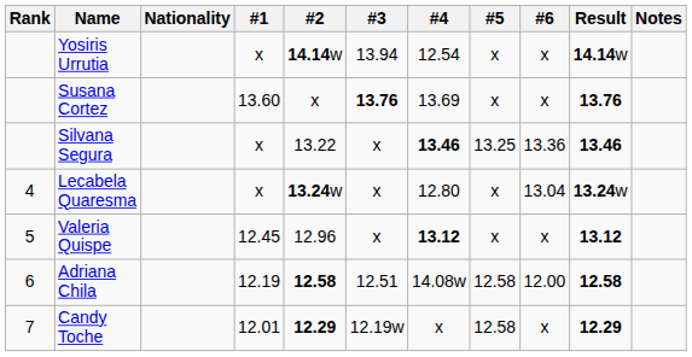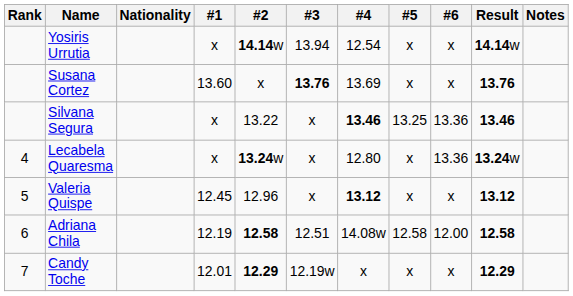Lecabela Quaresma | #6: 13.04 -> 13.36
Candy Toche | #5: 12.58 -> x
